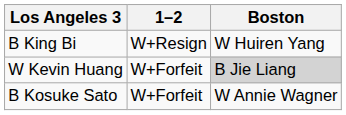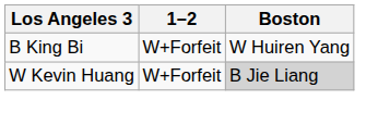B King Bi | 1–2: W+Resign -> W+Forfeit
- row: B Kosuke Sato | W+Forfeit | W Annie Wagner
